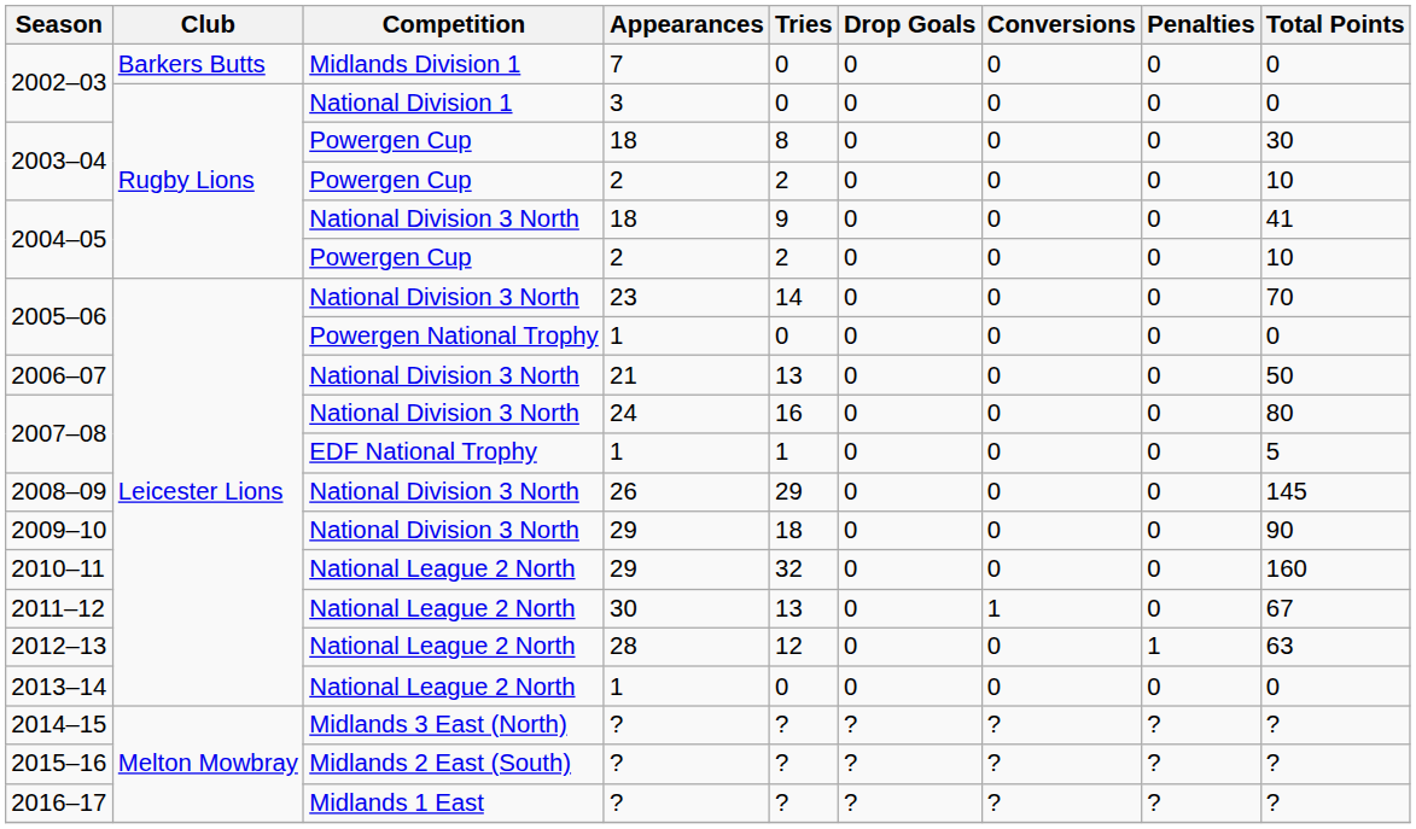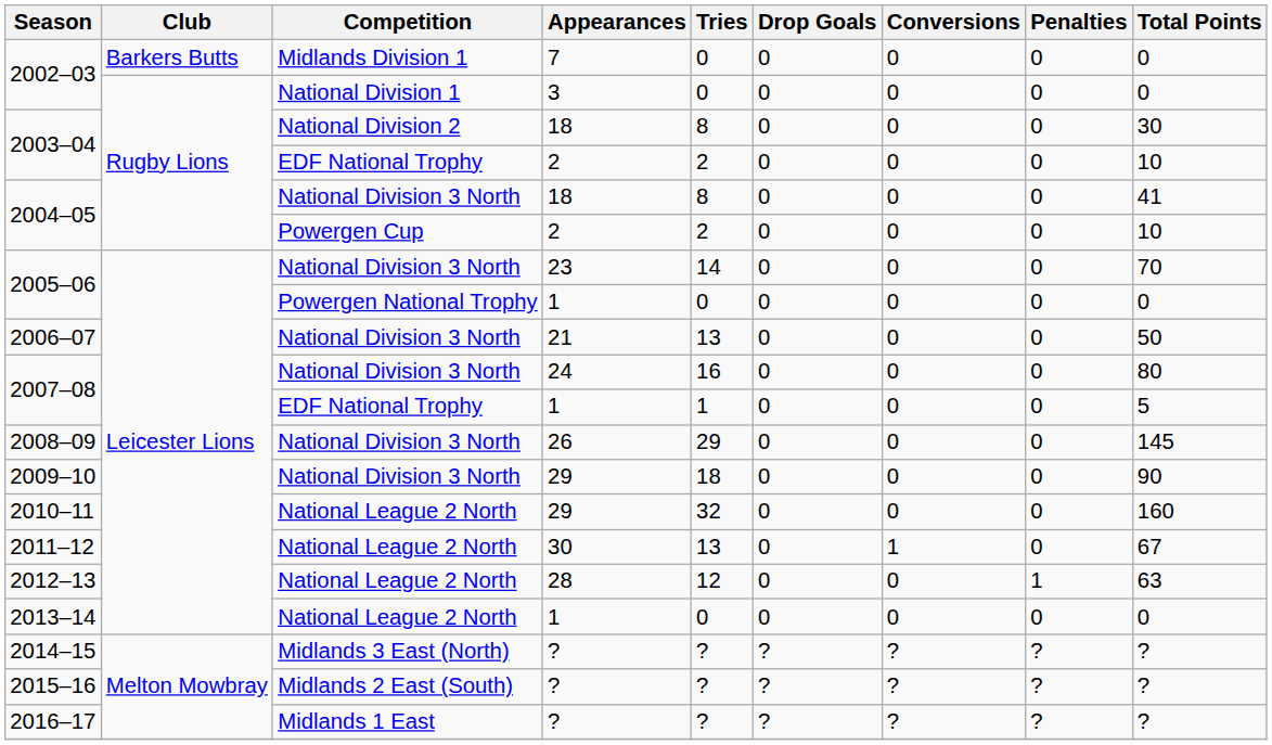2003–04 / 18 | Competition: Powergen Cup -> National Division 2
2003–04 / 2 | Competition: Powergen Cup -> EDF National Trophy
2004–05 / 18 | Tries: 9 -> 8
